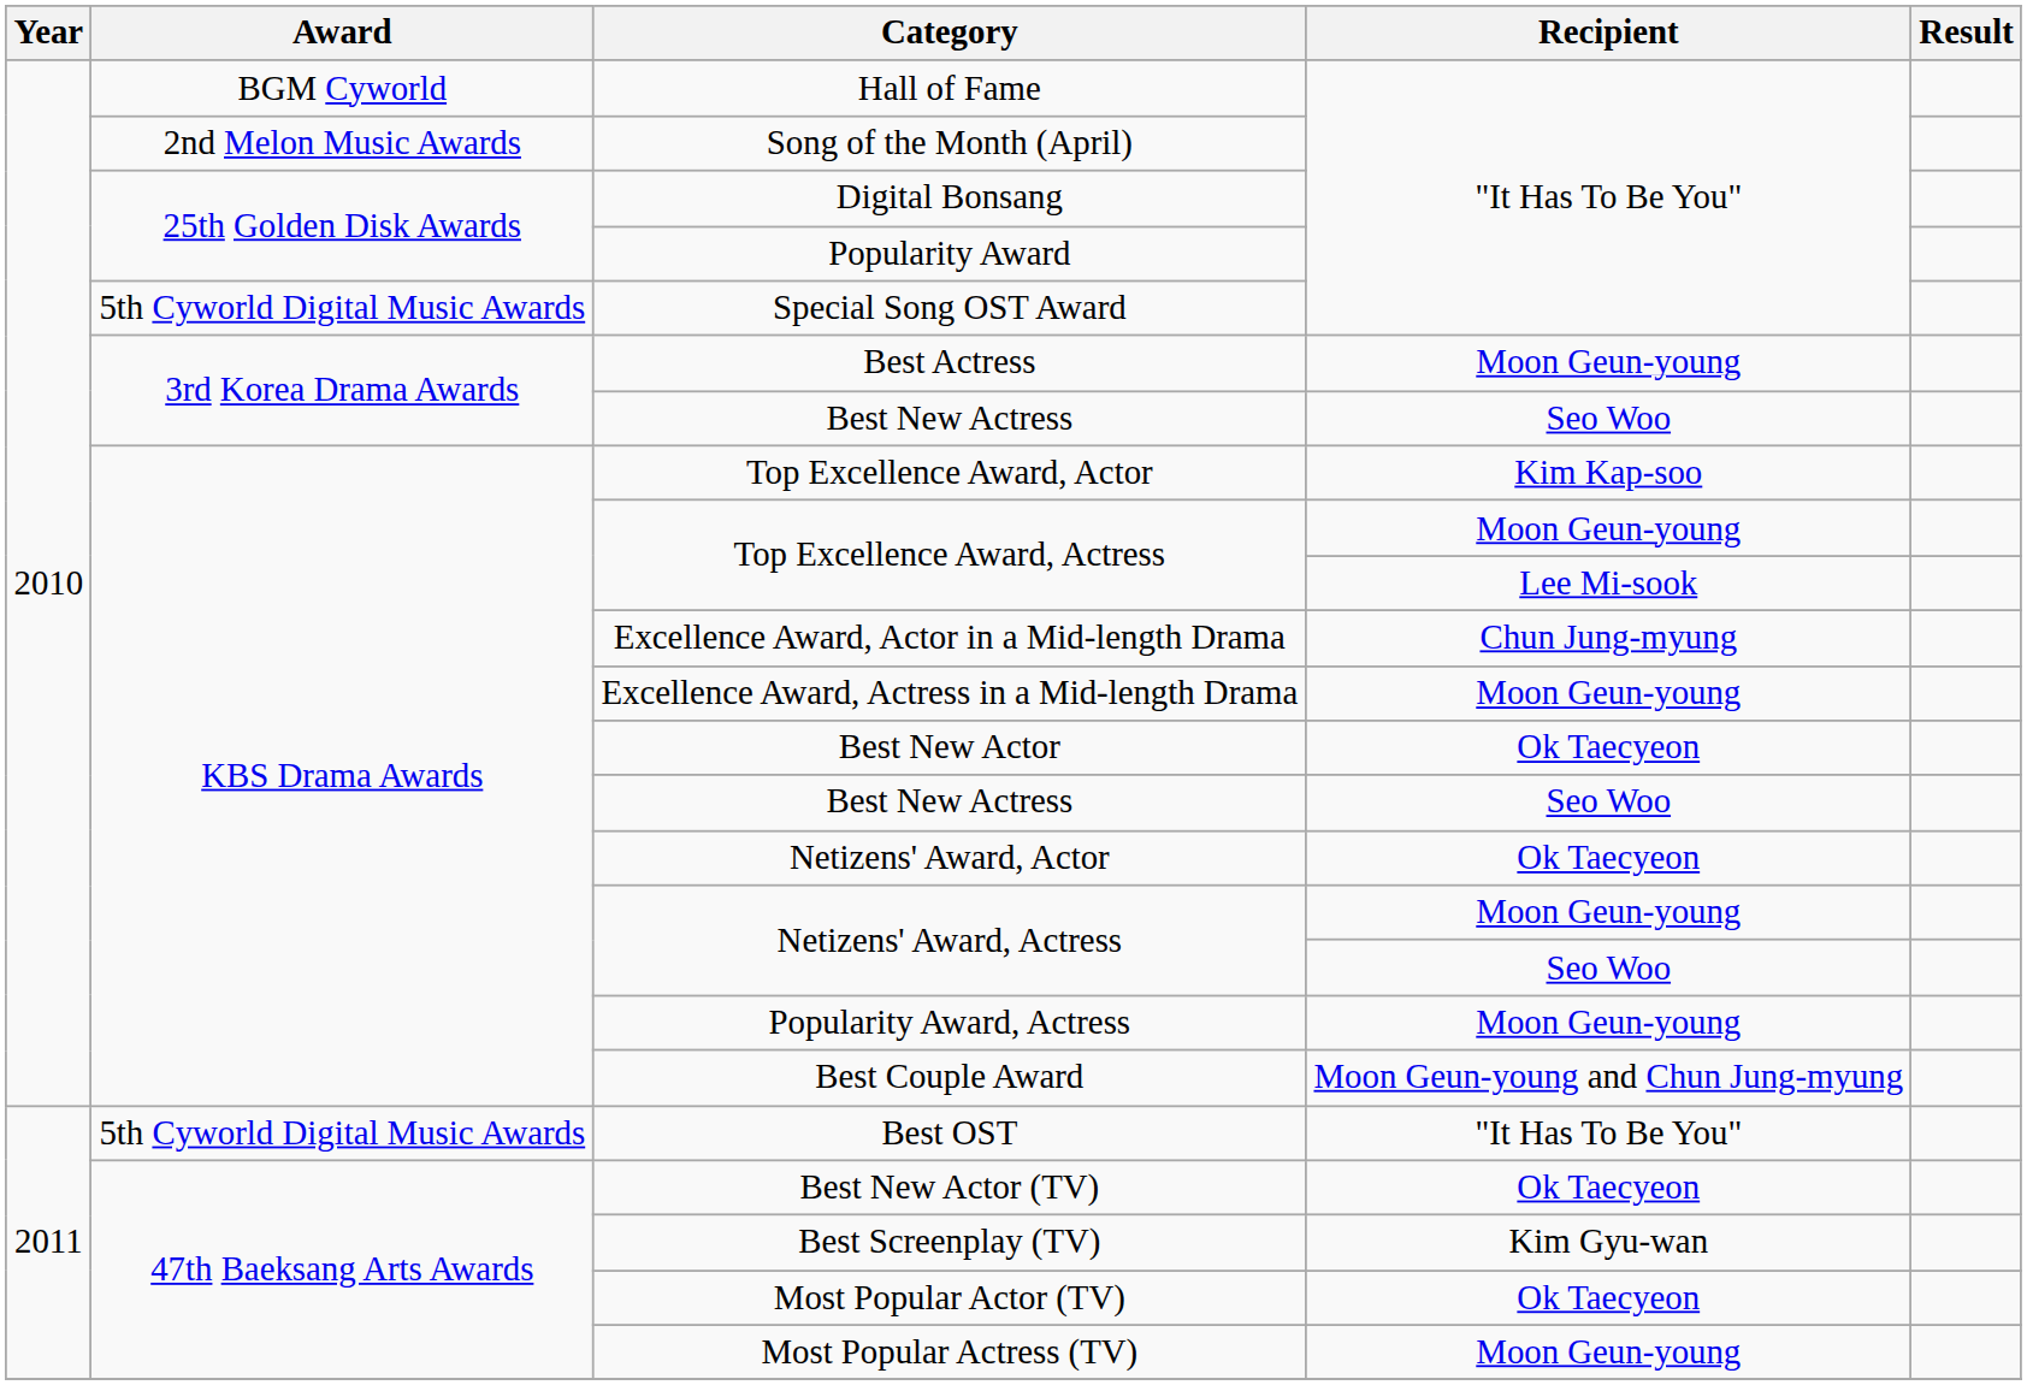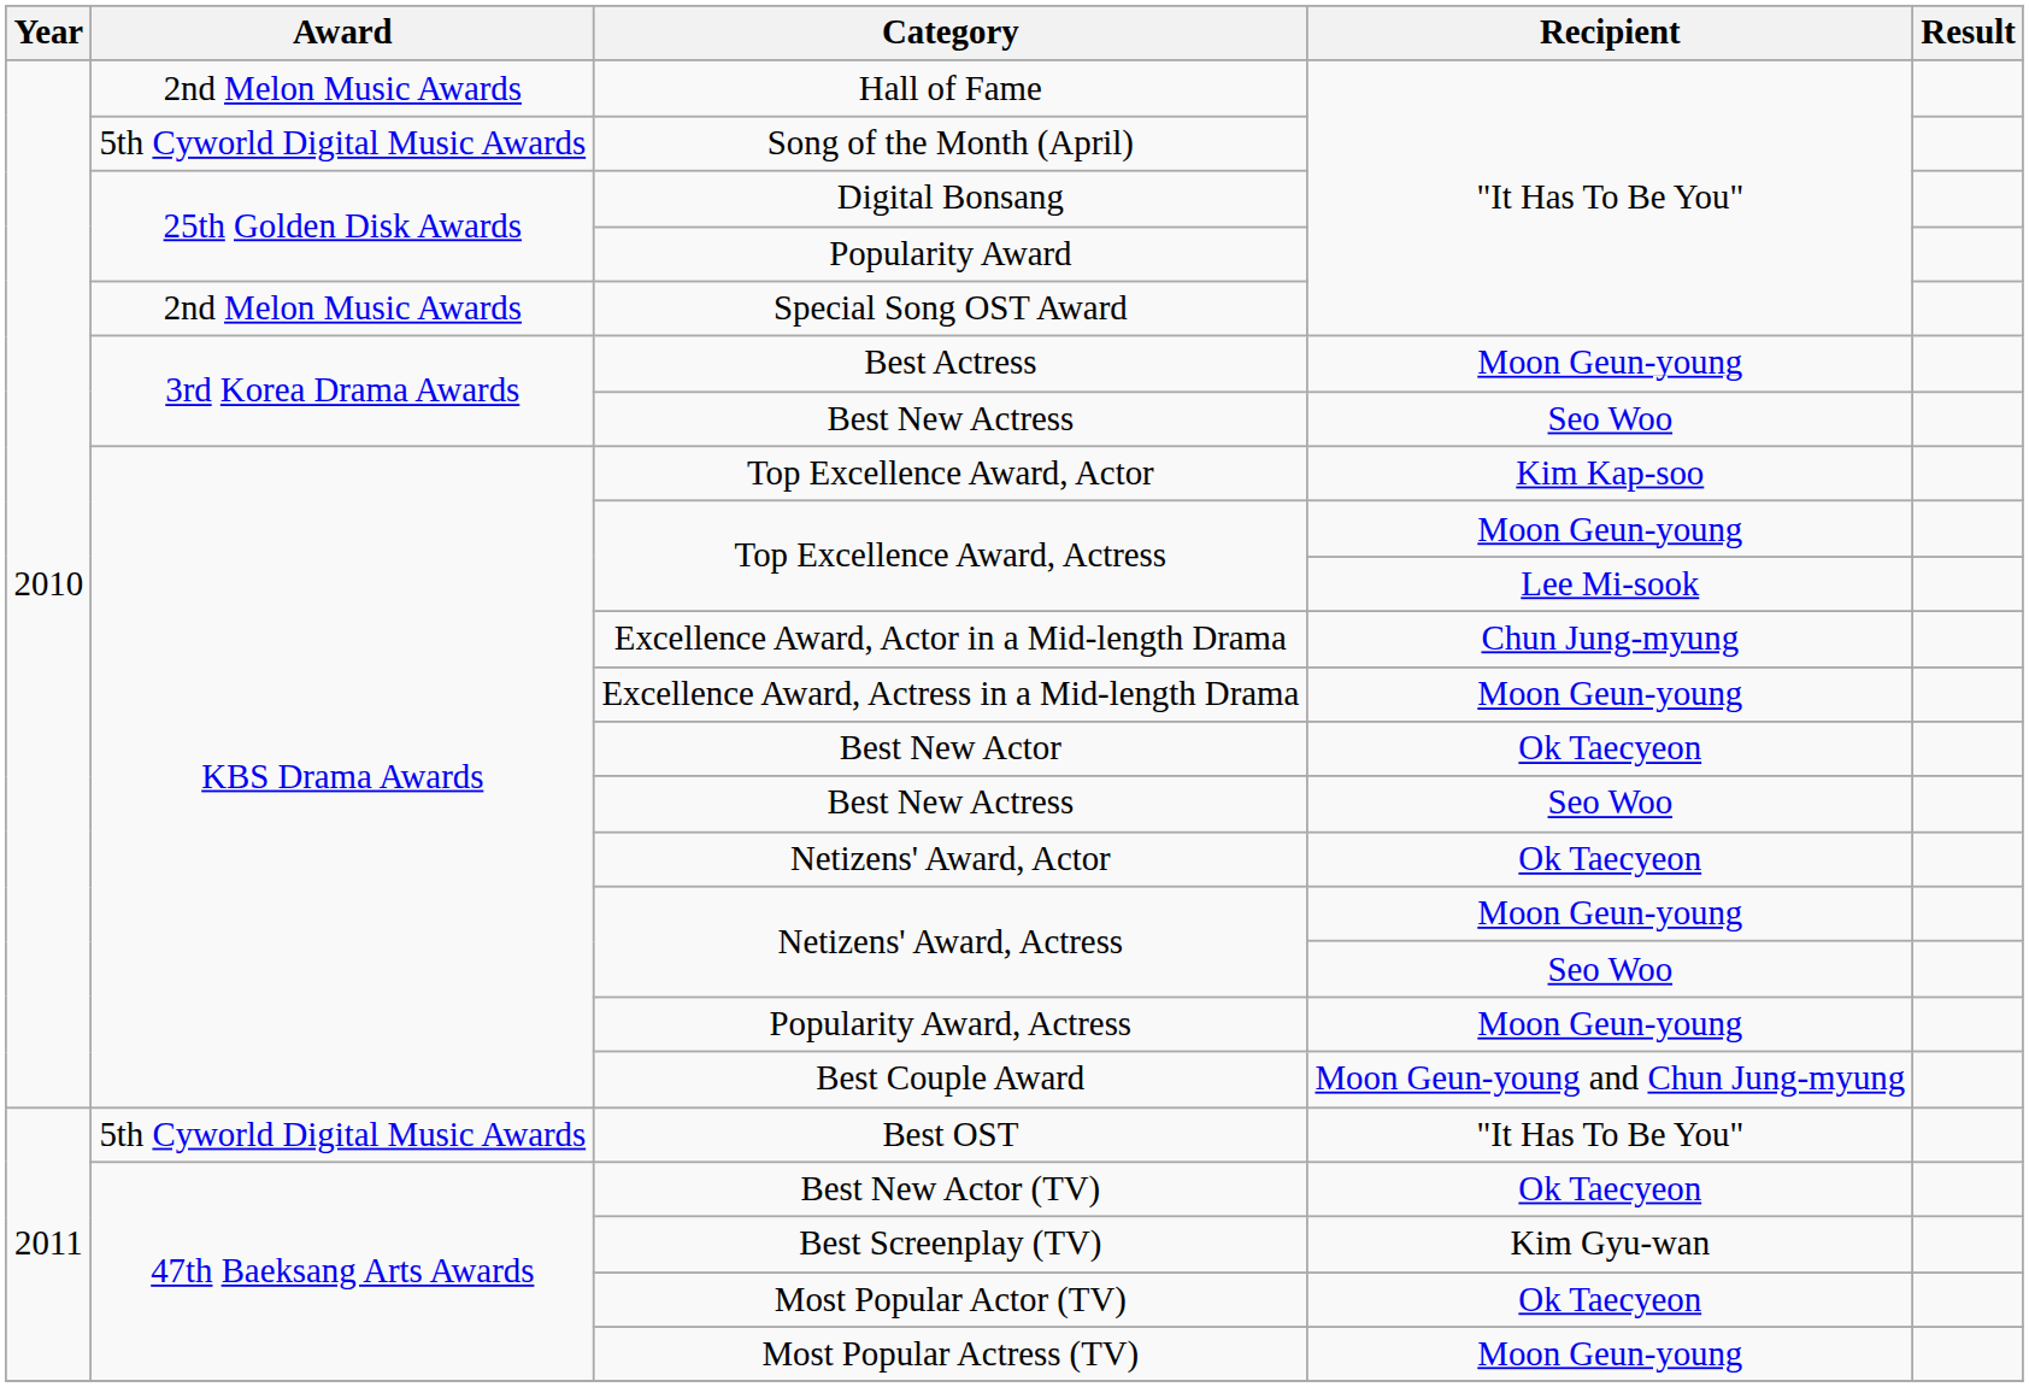Hall of Fame | Award: BGM Cyworld -> 2nd Melon Music Awards
Song of the Month (April) | Award: 2nd Melon Music Awards -> 5th Cyworld Digital Music Awards
Special Song OST Award | Award: 5th Cyworld Digital Music Awards -> 2nd Melon Music Awards
